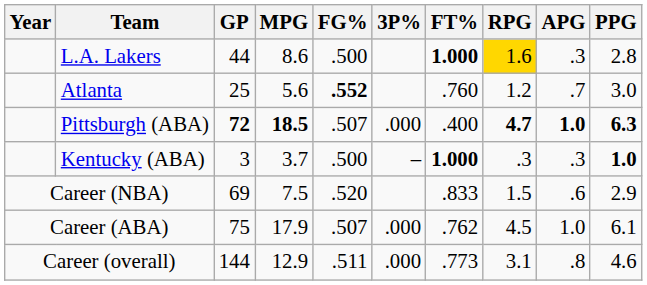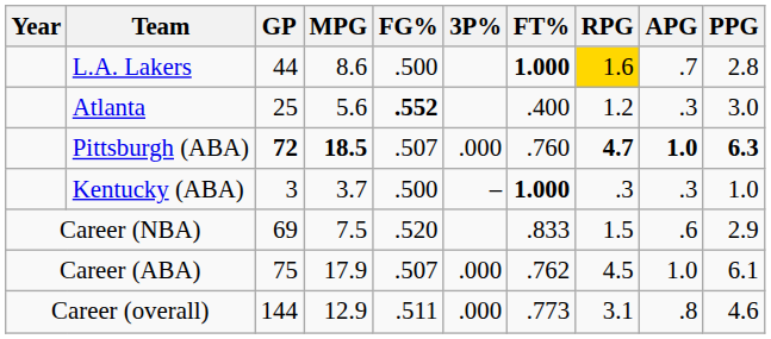L.A. Lakers | APG: .3 -> .7
Atlanta | FT%: .760 -> .400
Atlanta | APG: .7 -> .3
Pittsburgh (ABA) | FT%: .400 -> .760
Kentucky (ABA) | PPG: bold -> normal
